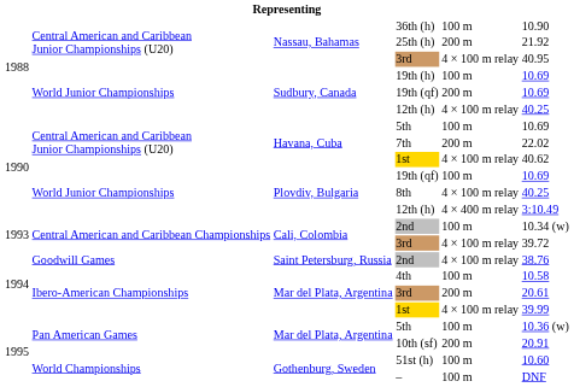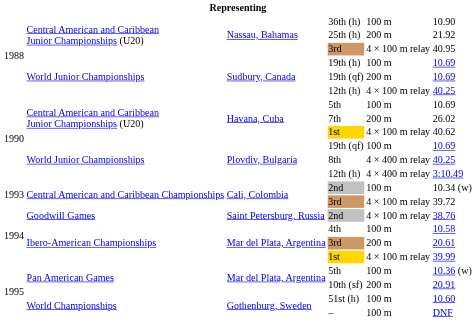7th | column 6: 22.02 -> 26.02
8th | column 5: 4 × 100 m relay -> 4 × 400 m relay
